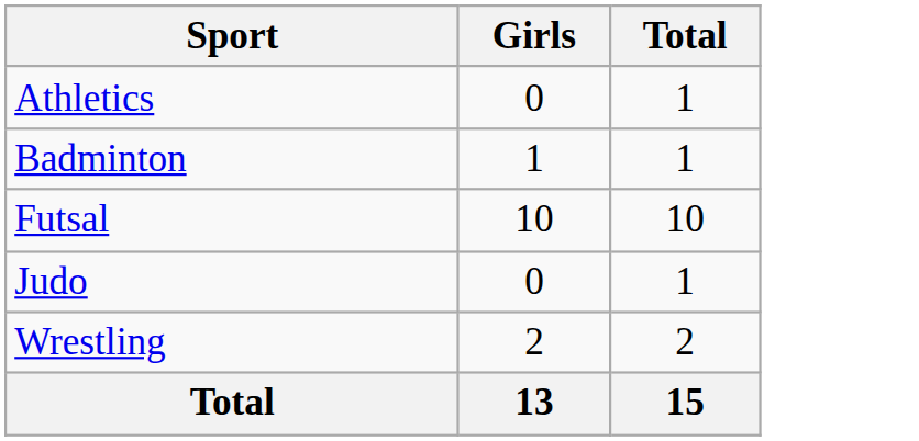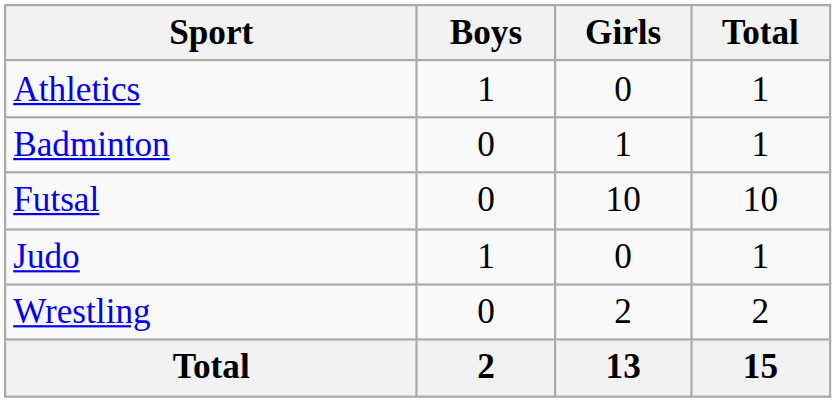+ column: Boys | 1 | 0 | 0 | 1 | 0 | 2
